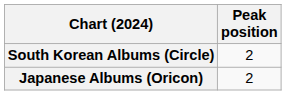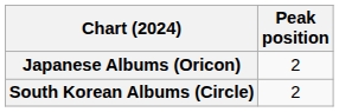rows swapped: Japanese Albums (Oricon) <-> South Korean Albums (Circle)
